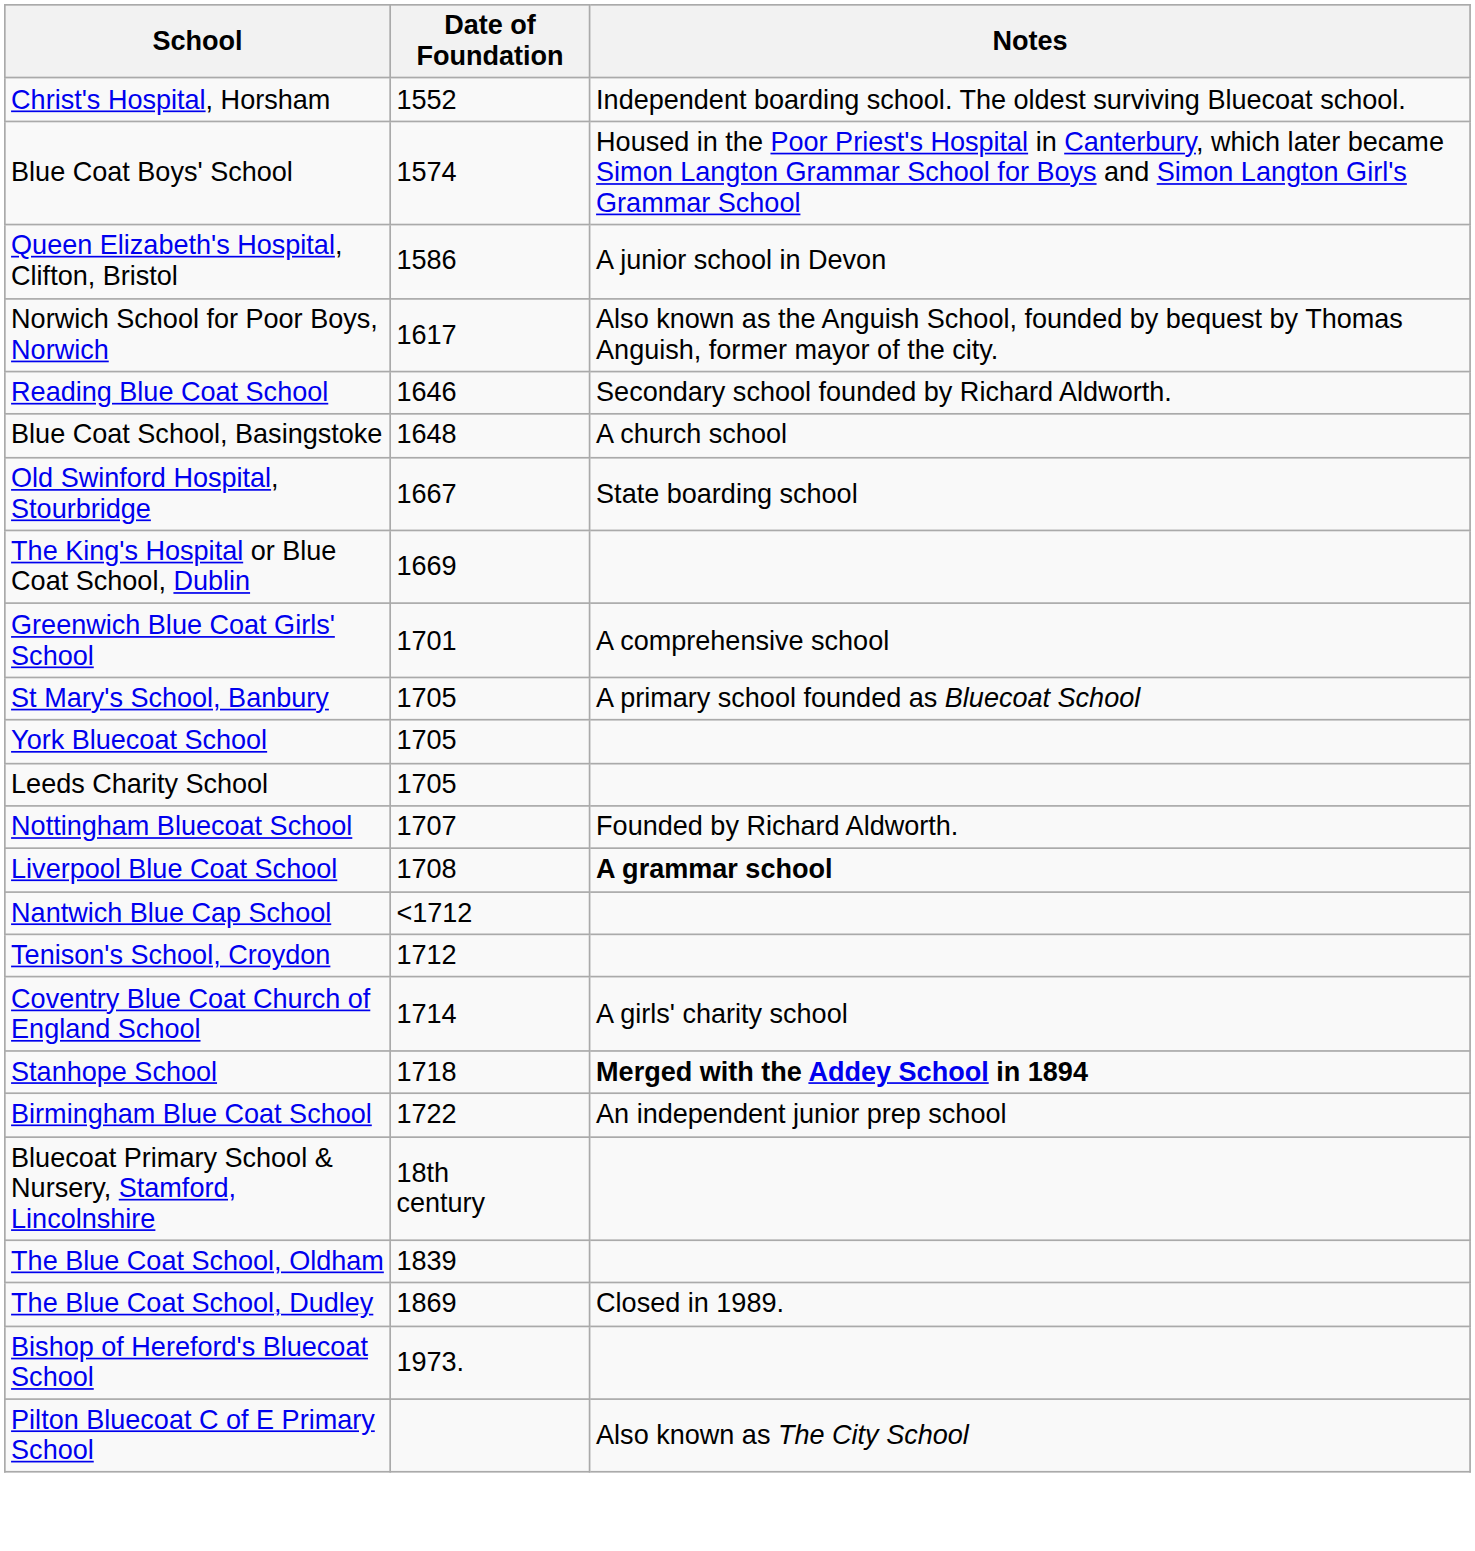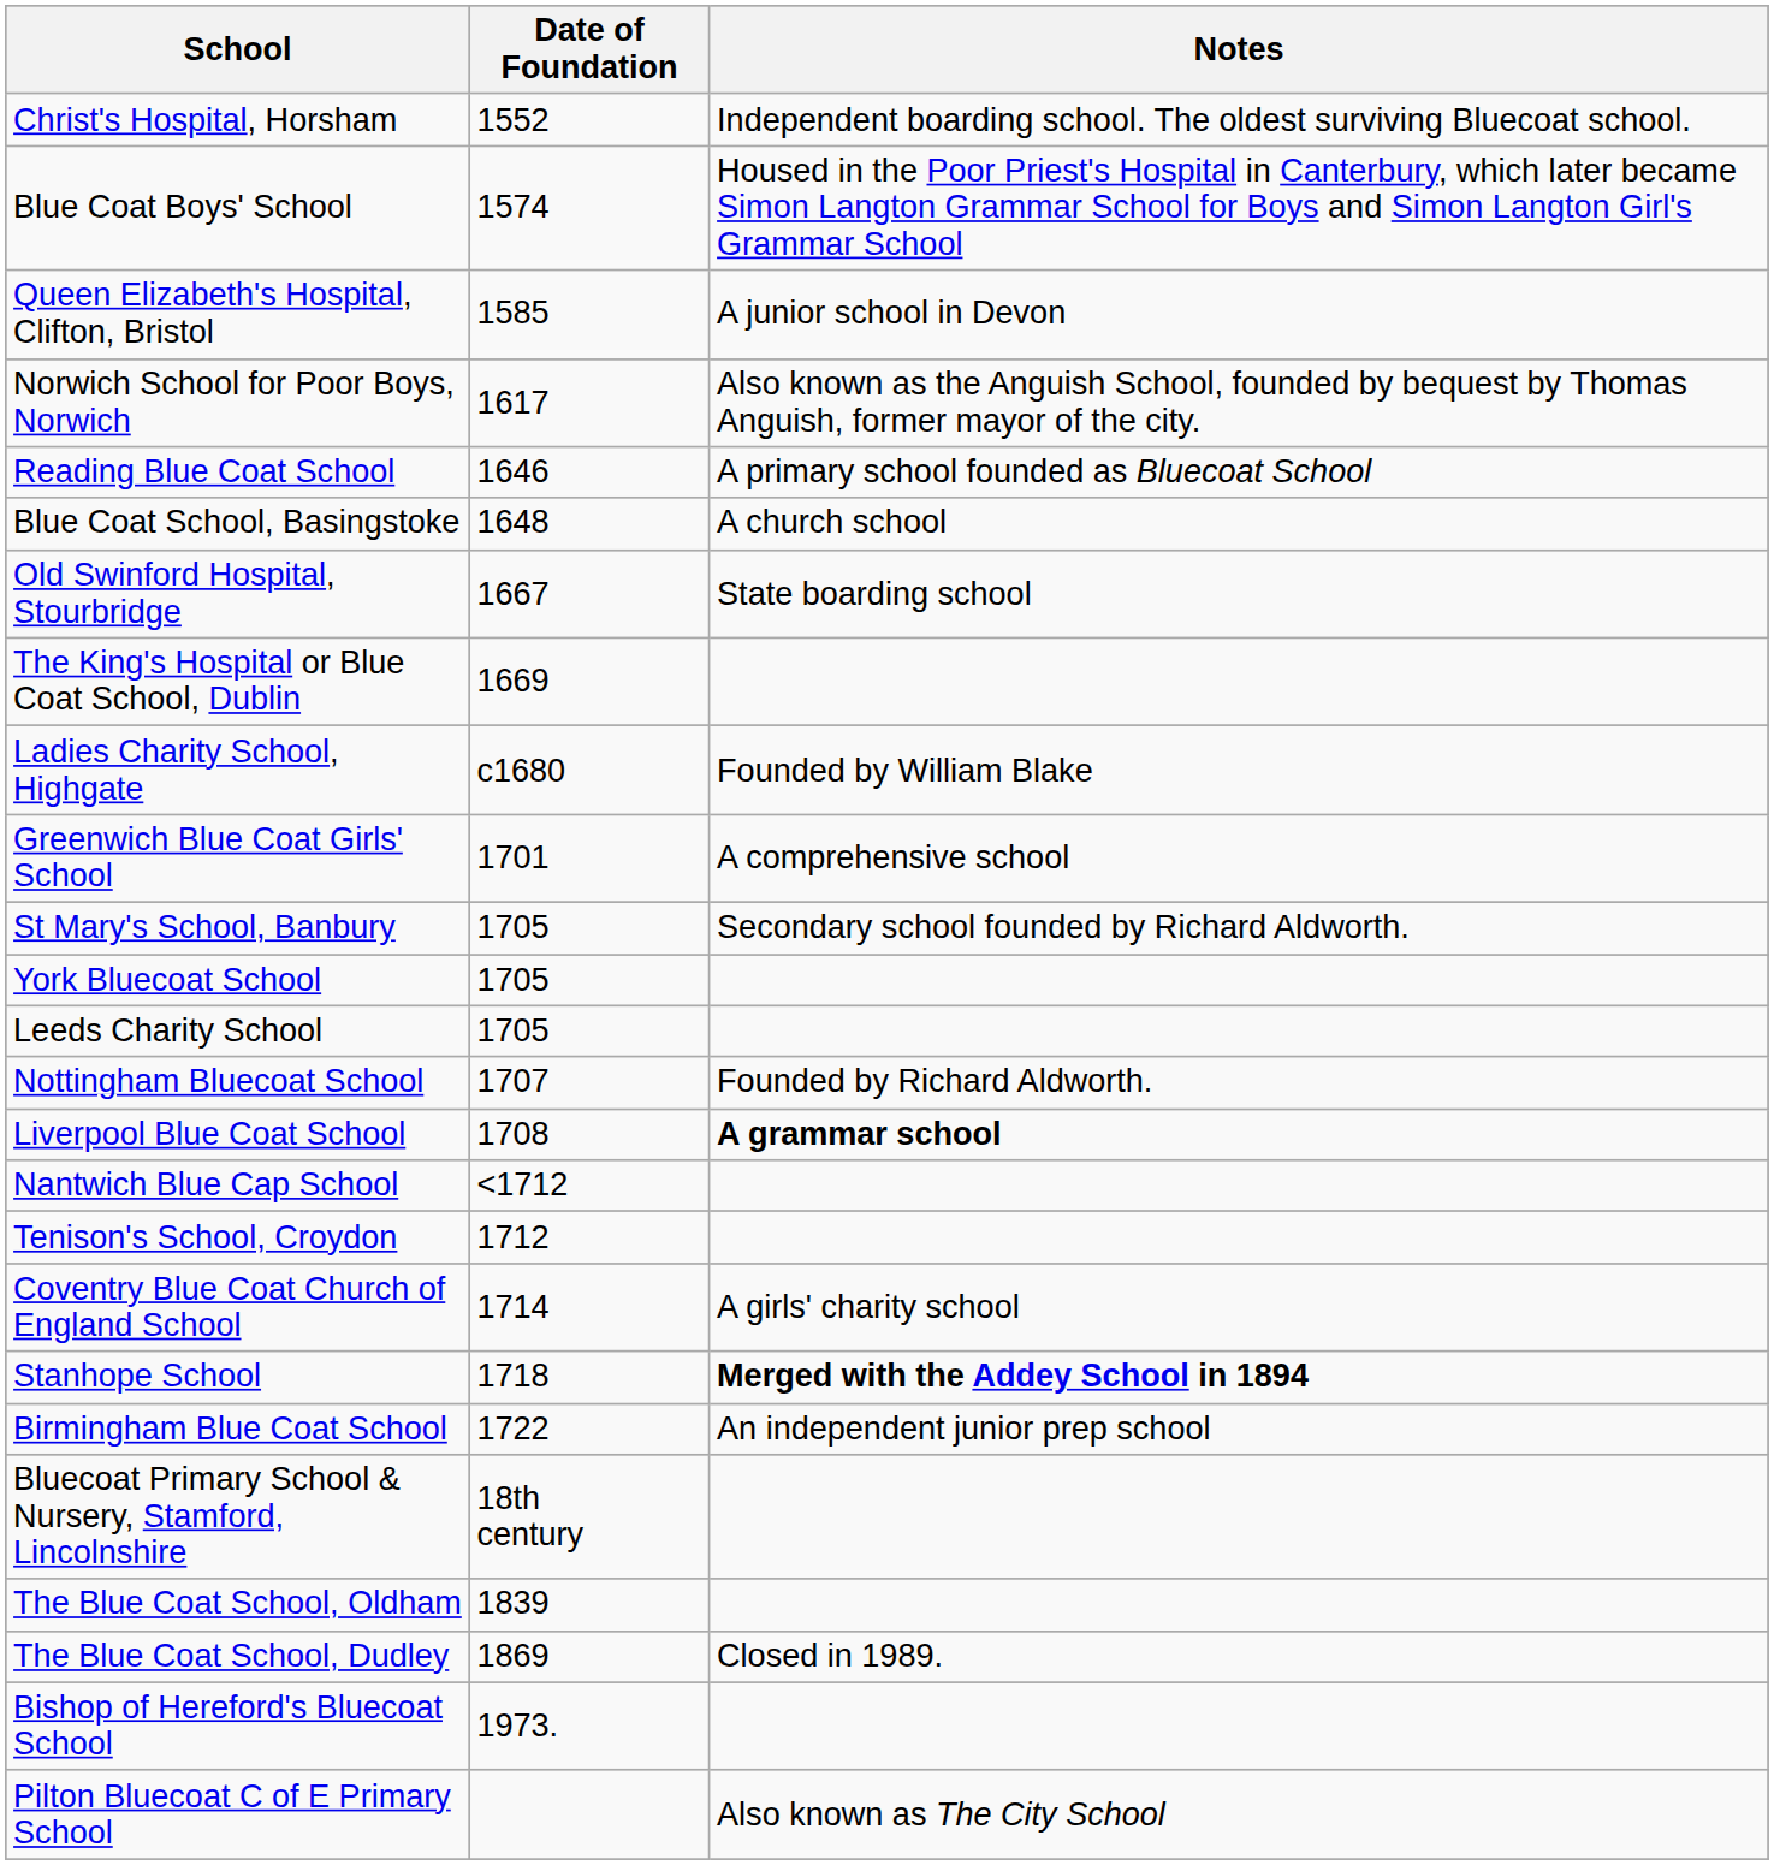Queen Elizabeth's Hospital, Clifton, Bristol | Date of Foundation: 1586 -> 1585
Reading Blue Coat School | Notes: Secondary school founded by Richard Aldworth. -> A primary school founded as Bluecoat School
+ row: Ladies Charity School, Highgate | c1680 | Founded by William Blake
St Mary's School, Banbury | Notes: A primary school founded as Bluecoat School -> Secondary school founded by Richard Aldworth.
